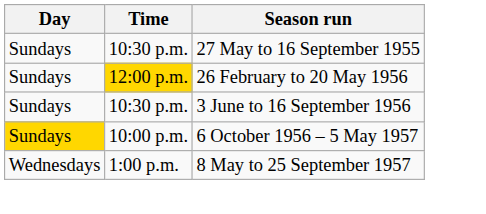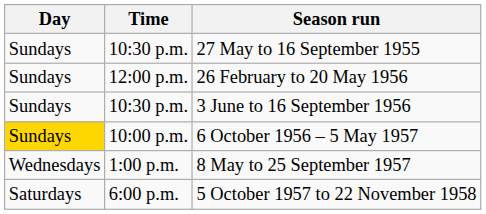26 February to 20 May 1956 | Time: gold background -> no background
+ row: Saturdays | 6:00 p.m. | 5 October 1957 to 22 November 1958
